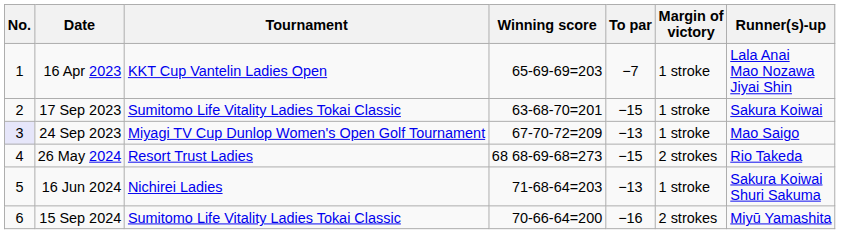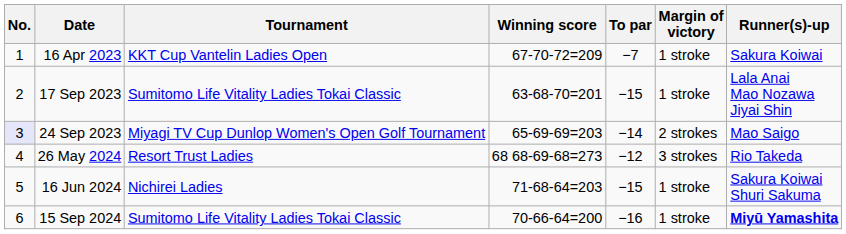16 Apr 2023 | Winning score: 65-69-69=203 -> 67-70-72=209
16 Apr 2023 | Runner(s)-up: Lala Anai Mao Nozawa Jiyai Shin -> Sakura Koiwai
17 Sep 2023 | Runner(s)-up: Sakura Koiwai -> Lala Anai Mao Nozawa Jiyai Shin
24 Sep 2023 | Winning score: 67-70-72=209 -> 65-69-69=203
24 Sep 2023 | To par: −13 -> −14
24 Sep 2023 | Margin of victory: 1 stroke -> 2 strokes
26 May 2024 | To par: −15 -> −12
26 May 2024 | Margin of victory: 2 strokes -> 3 strokes
16 Jun 2024 | To par: −13 -> −15
15 Sep 2024 | Margin of victory: 2 strokes -> 1 stroke
15 Sep 2024 | Runner(s)-up: normal -> bold
